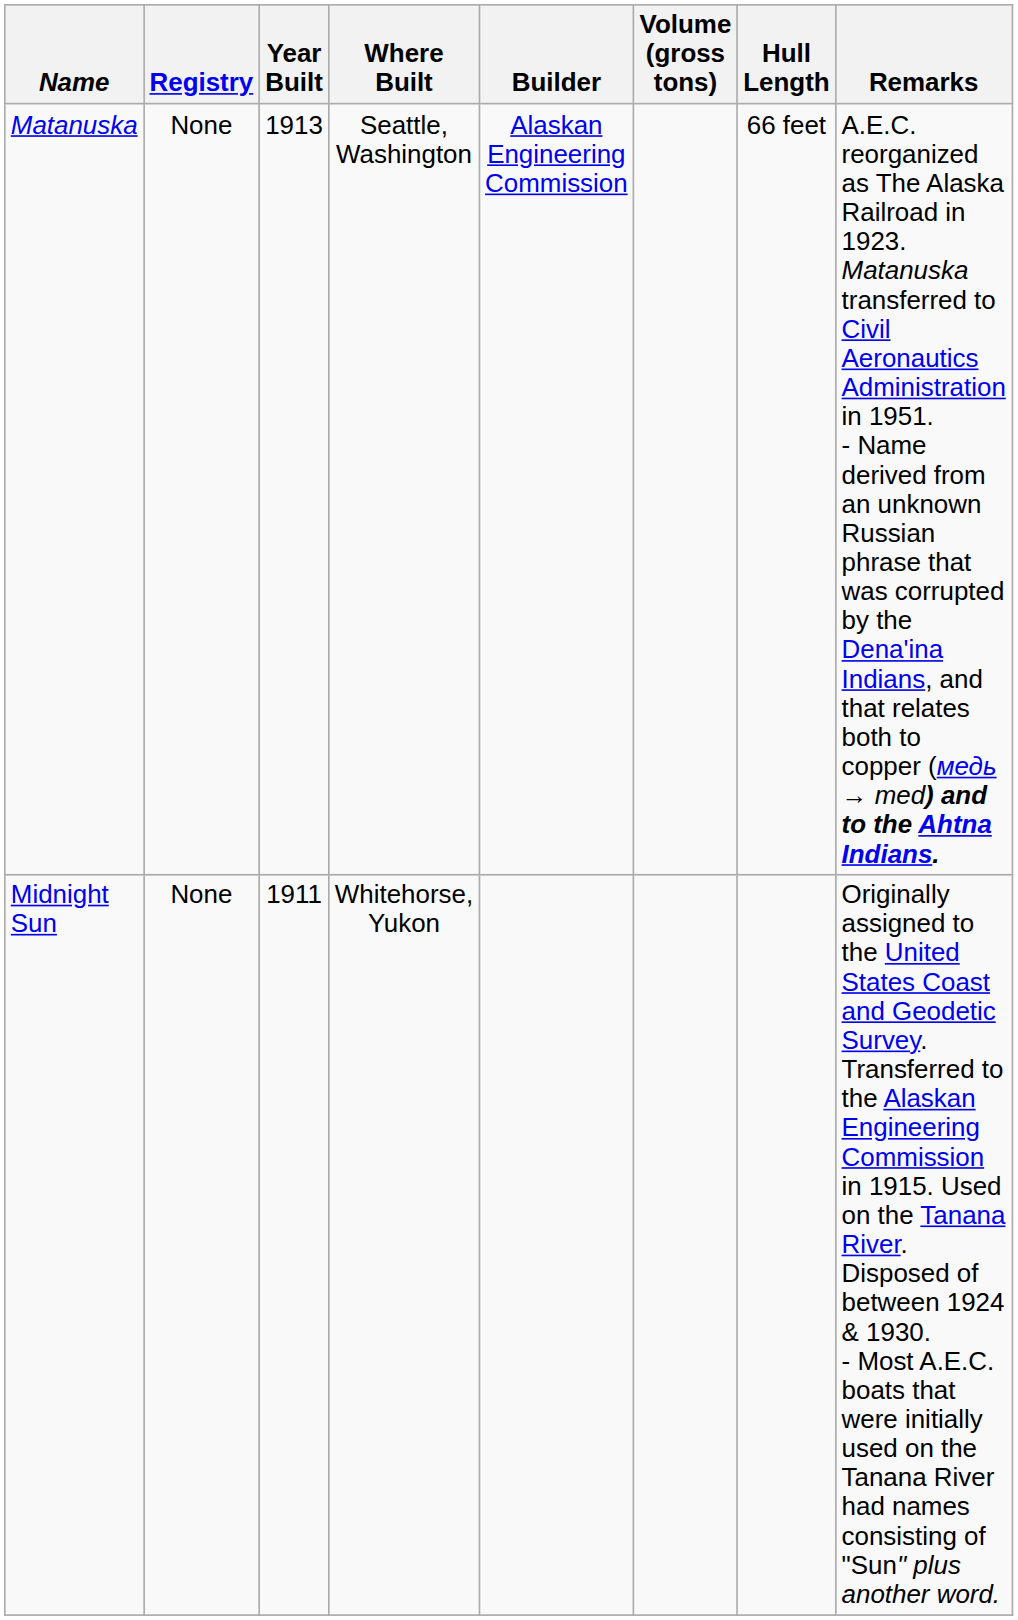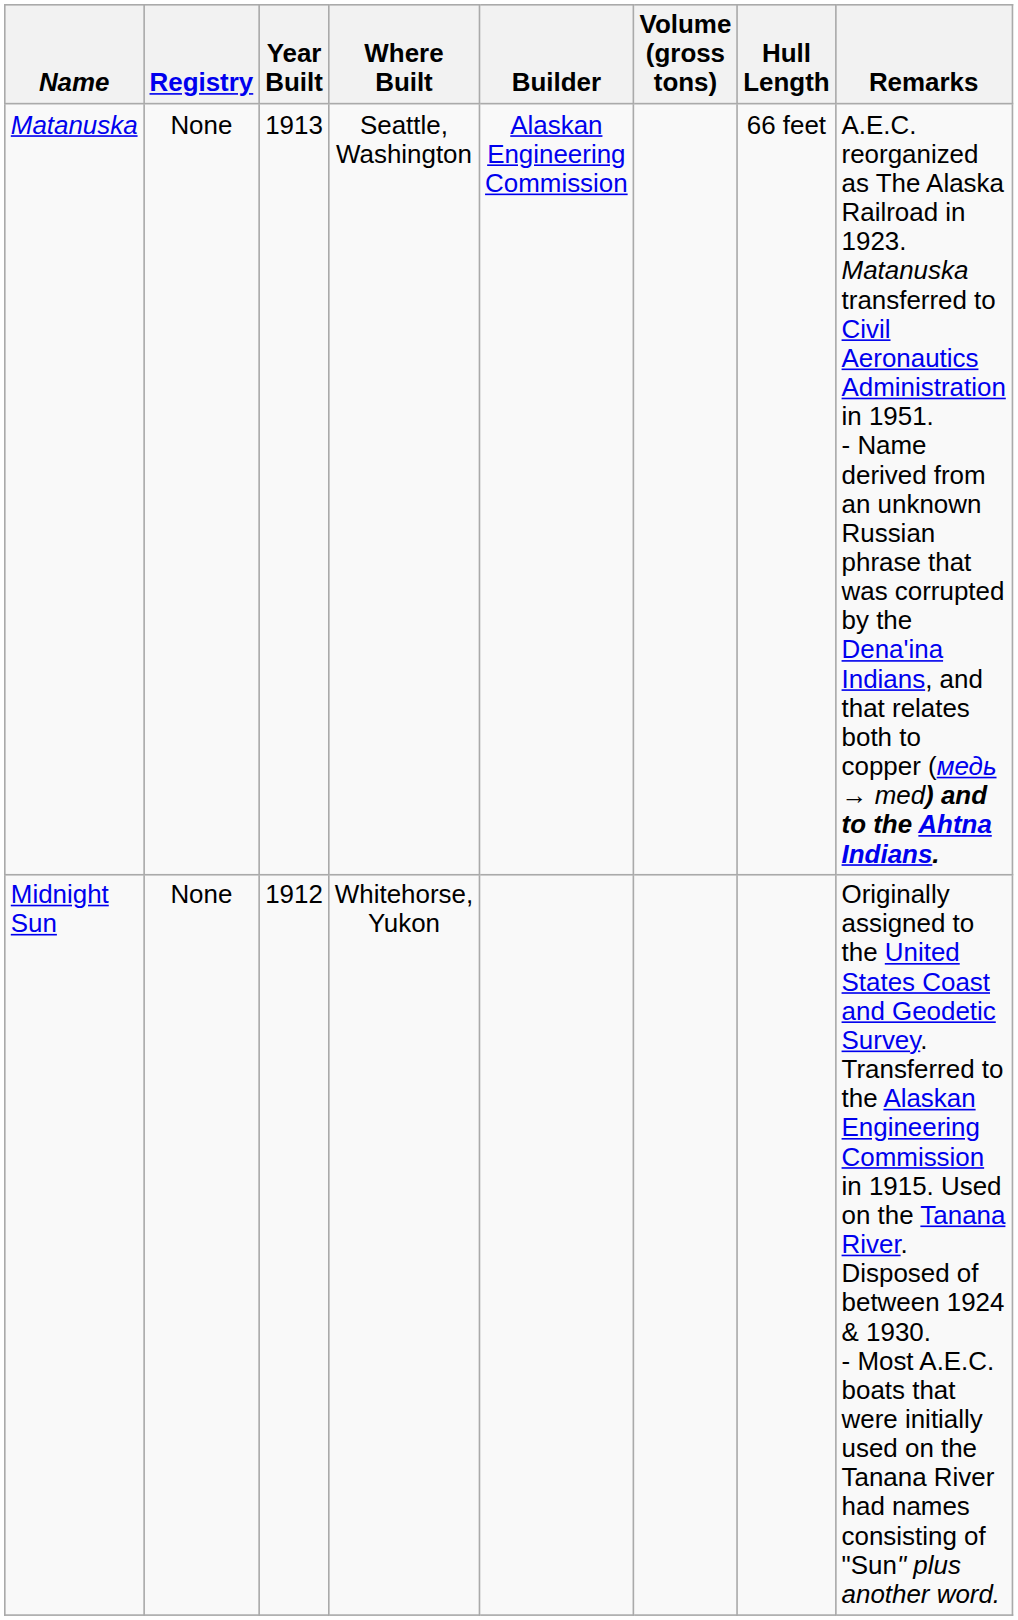Midnight Sun | Year Built: 1911 -> 1912
